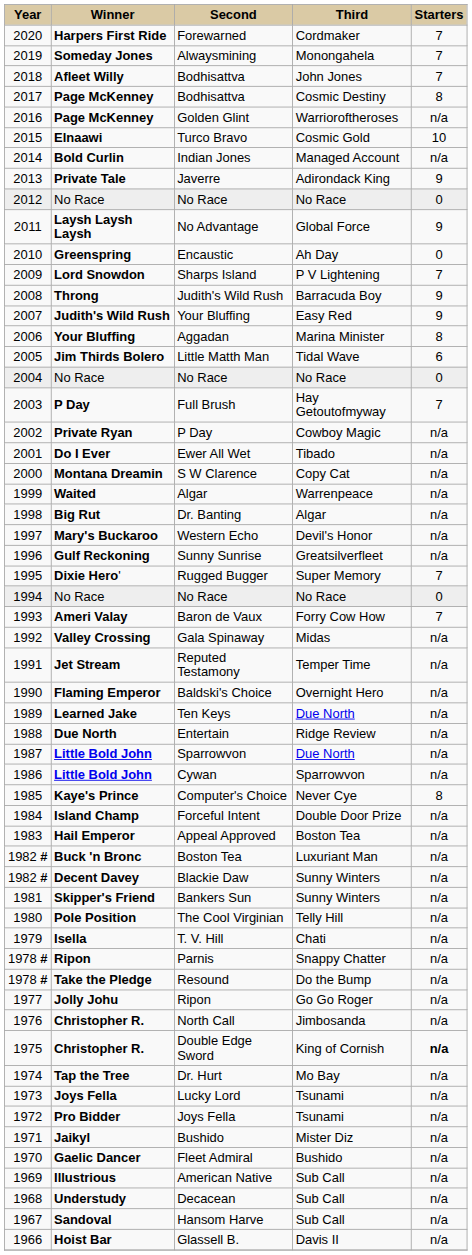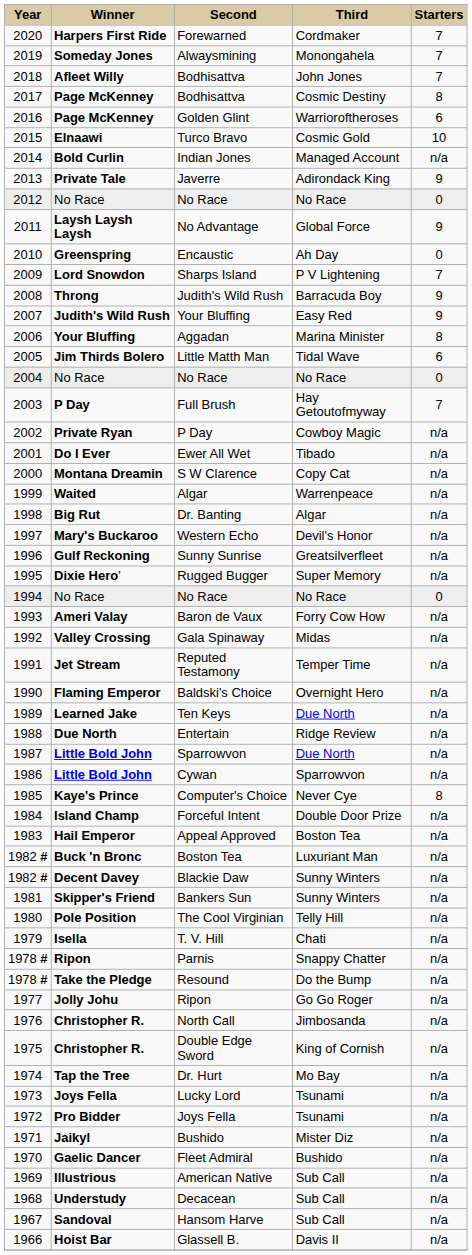Golden Glint | column 5: n/a -> 6
Rugged Bugger | column 5: 7 -> n/a
Baron de Vaux | column 5: 7 -> n/a
Double Edge Sword | column 5: bold -> normal
